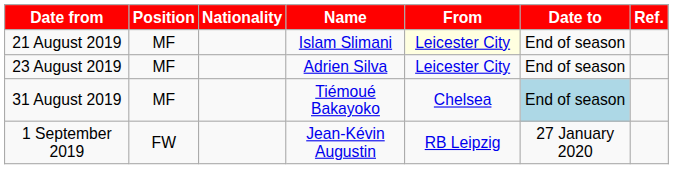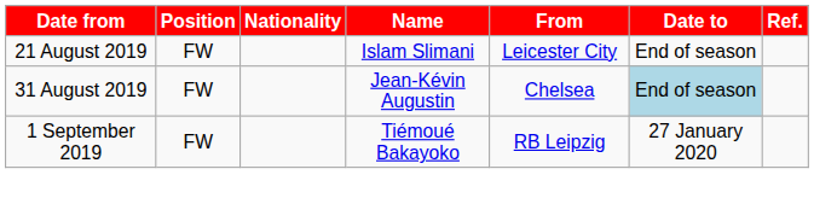21 August 2019 | Position: MF -> FW
21 August 2019 | From: lightyellow background -> no background
- row: 23 August 2019 | MF | Adrien Silva | Leicester City | End of season
31 August 2019 | Position: MF -> FW
31 August 2019 | Name: Tiémoué Bakayoko -> Jean-Kévin Augustin
1 September 2019 | Name: Jean-Kévin Augustin -> Tiémoué Bakayoko
